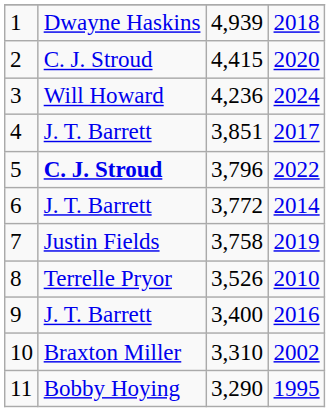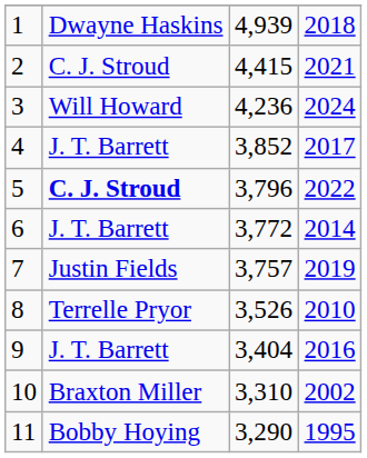2 | column 4: 2020 -> 2021
4 | column 3: 3,851 -> 3,852
7 | column 3: 3,758 -> 3,757
9 | column 3: 3,400 -> 3,404
